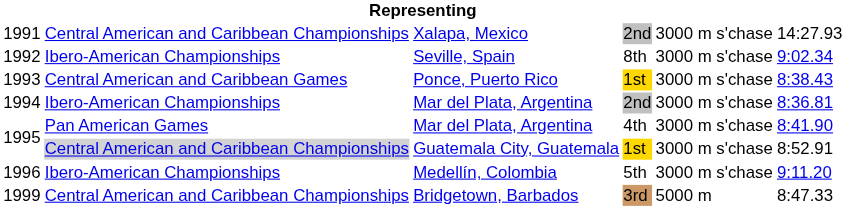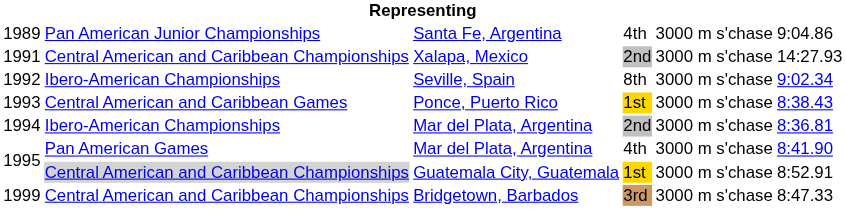+ row: 1989 | Pan American Junior Championships | Santa Fe, Argentina | 4th | 3000 m s'chase | 9:04.86
- row: 1996 | Ibero-American Championships | Medellín, Colombia | 5th | 3000 m s'chase | 9:11.20
1999 | column 5: 5000 m -> 3000 m s'chase
